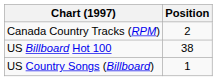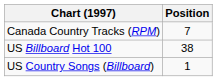Canada Country Tracks (RPM) | Position: 2 -> 7
